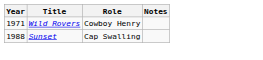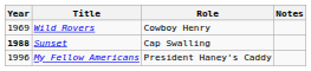Wild Rovers | Year: 1971 -> 1969
Sunset | Year: normal -> bold
+ row: 1996 | My Fellow Americans | President Haney's Caddy
